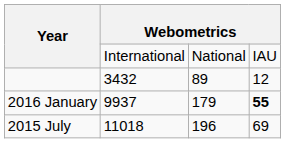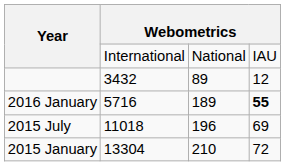2016 January | column 2: 9937 -> 5716
2016 January | column 3: 179 -> 189
+ row: 2015 January | 13304 | 210 | 72
